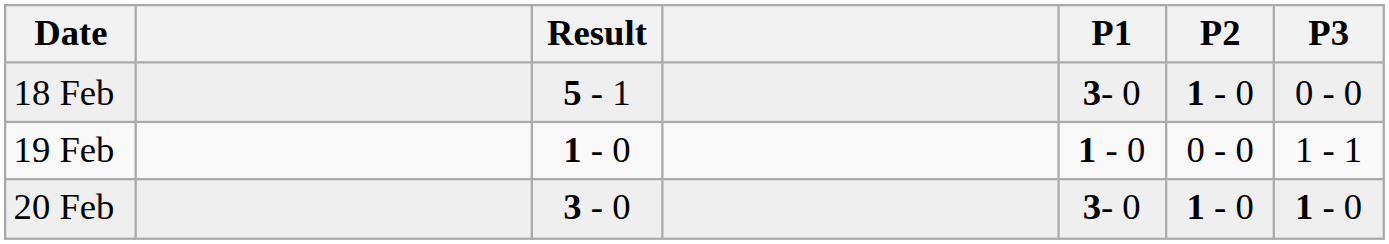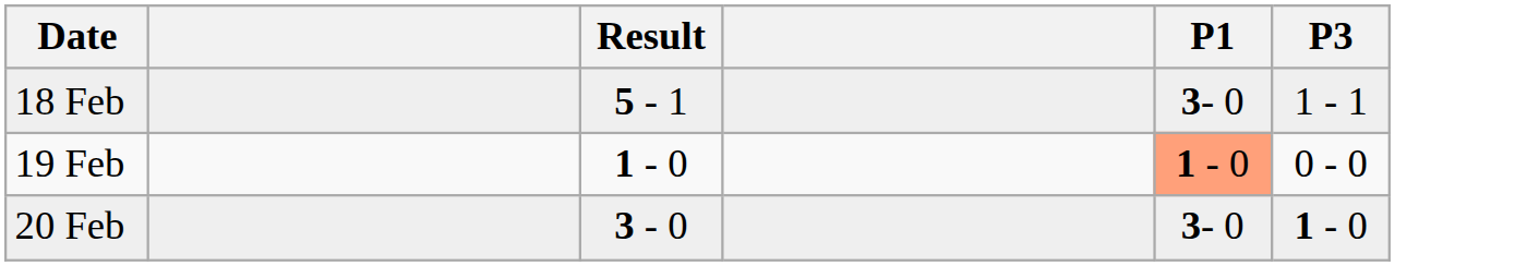- column: P2 | 1 - 0 | 0 - 0 | 1 - 0
18 Feb | P3: 0 - 0 -> 1 - 1
19 Feb | P1: no background -> lightsalmon background
19 Feb | P3: 1 - 1 -> 0 - 0
